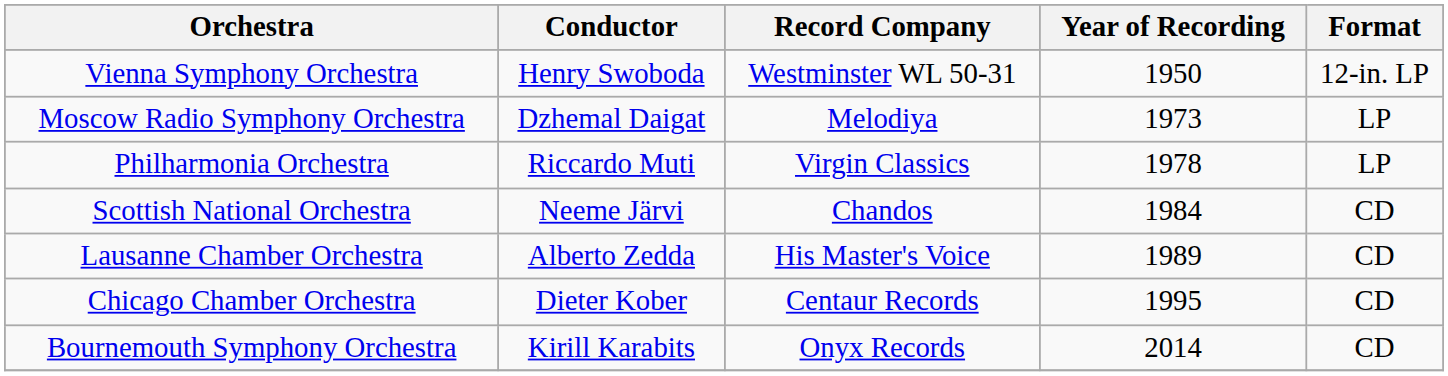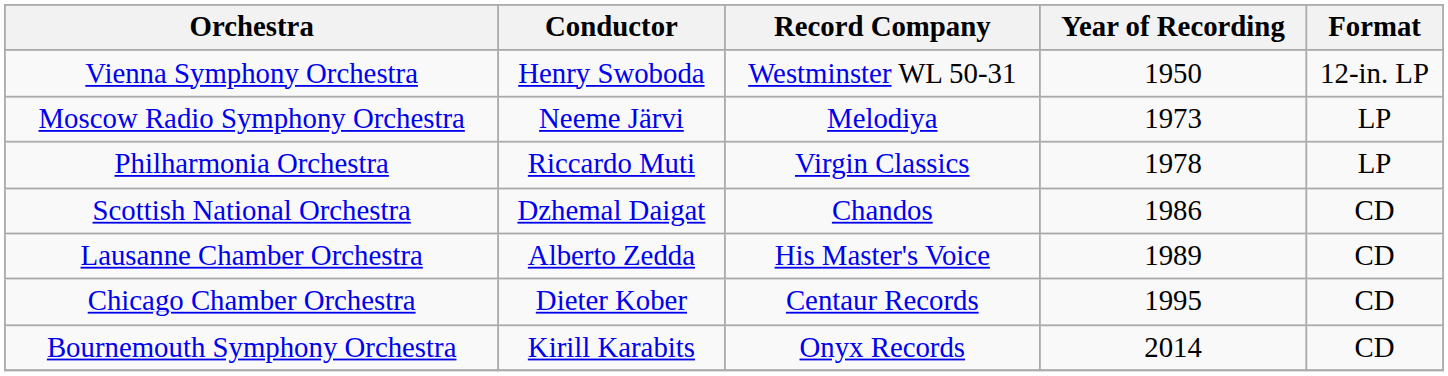Moscow Radio Symphony Orchestra | Conductor: Dzhemal Daigat -> Neeme Järvi
Scottish National Orchestra | Conductor: Neeme Järvi -> Dzhemal Daigat
Scottish National Orchestra | Year of Recording: 1984 -> 1986
